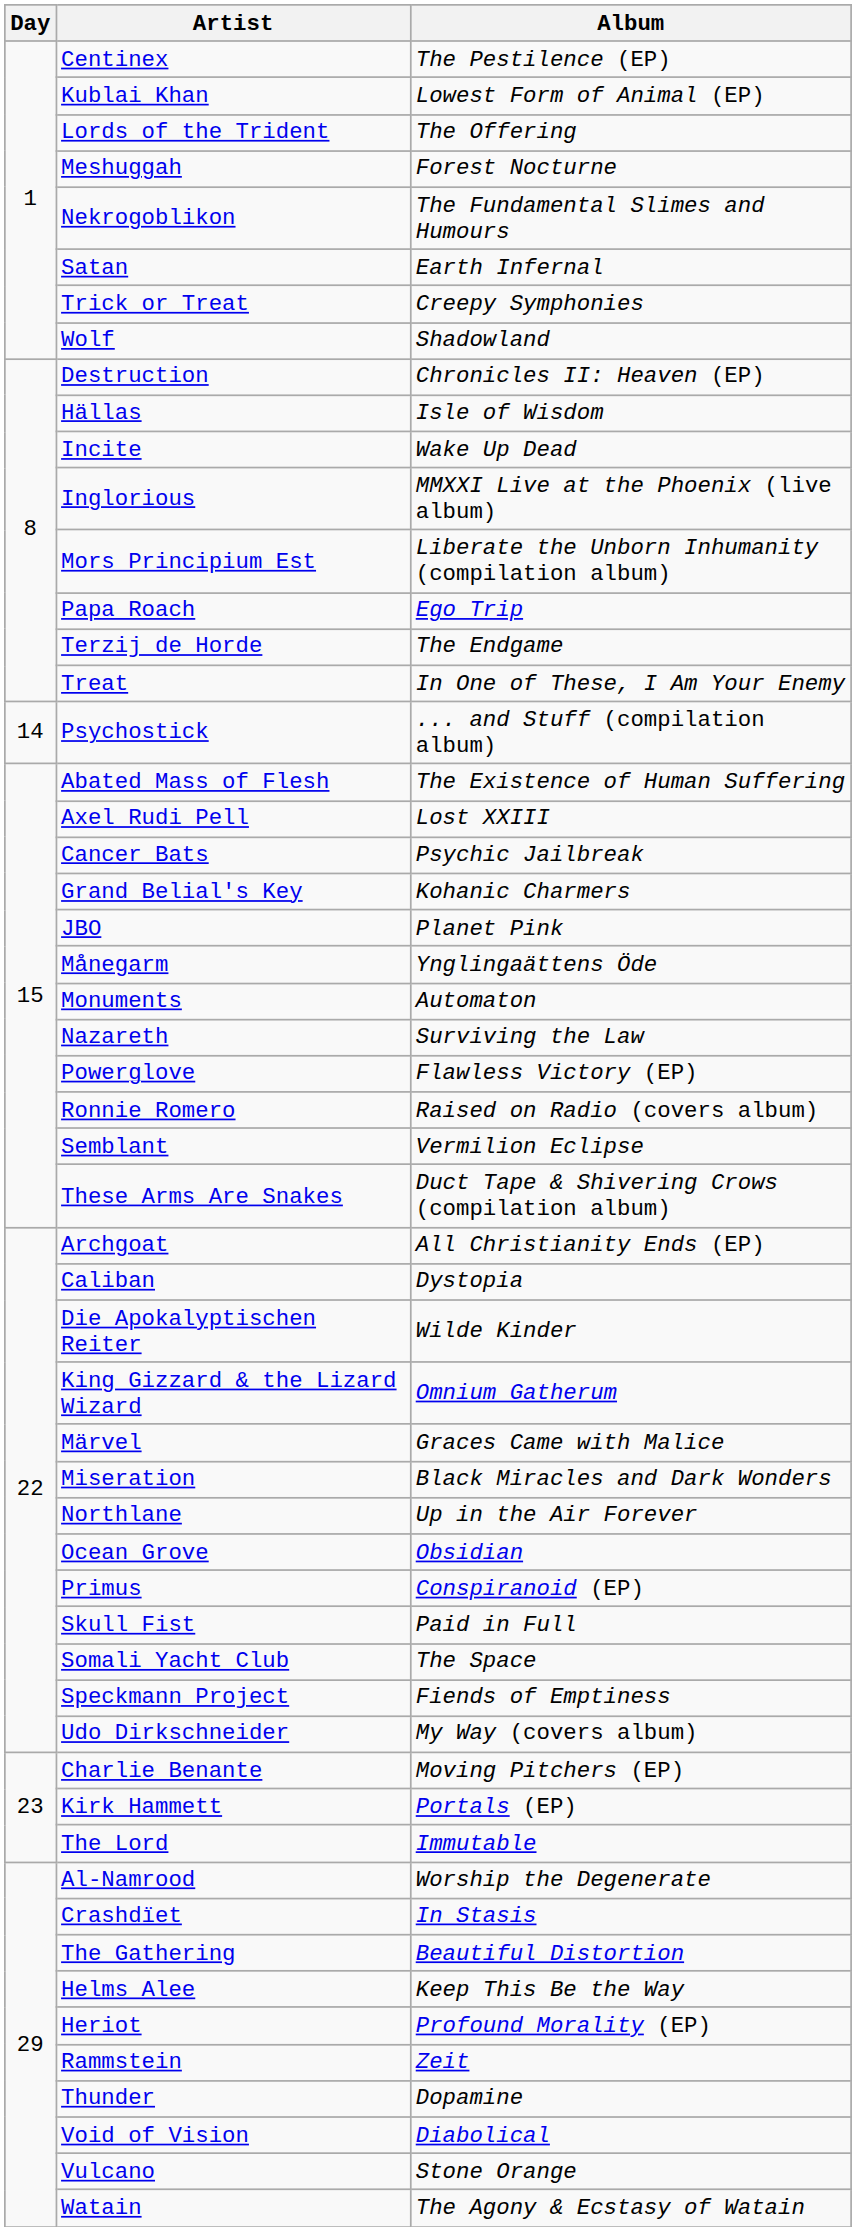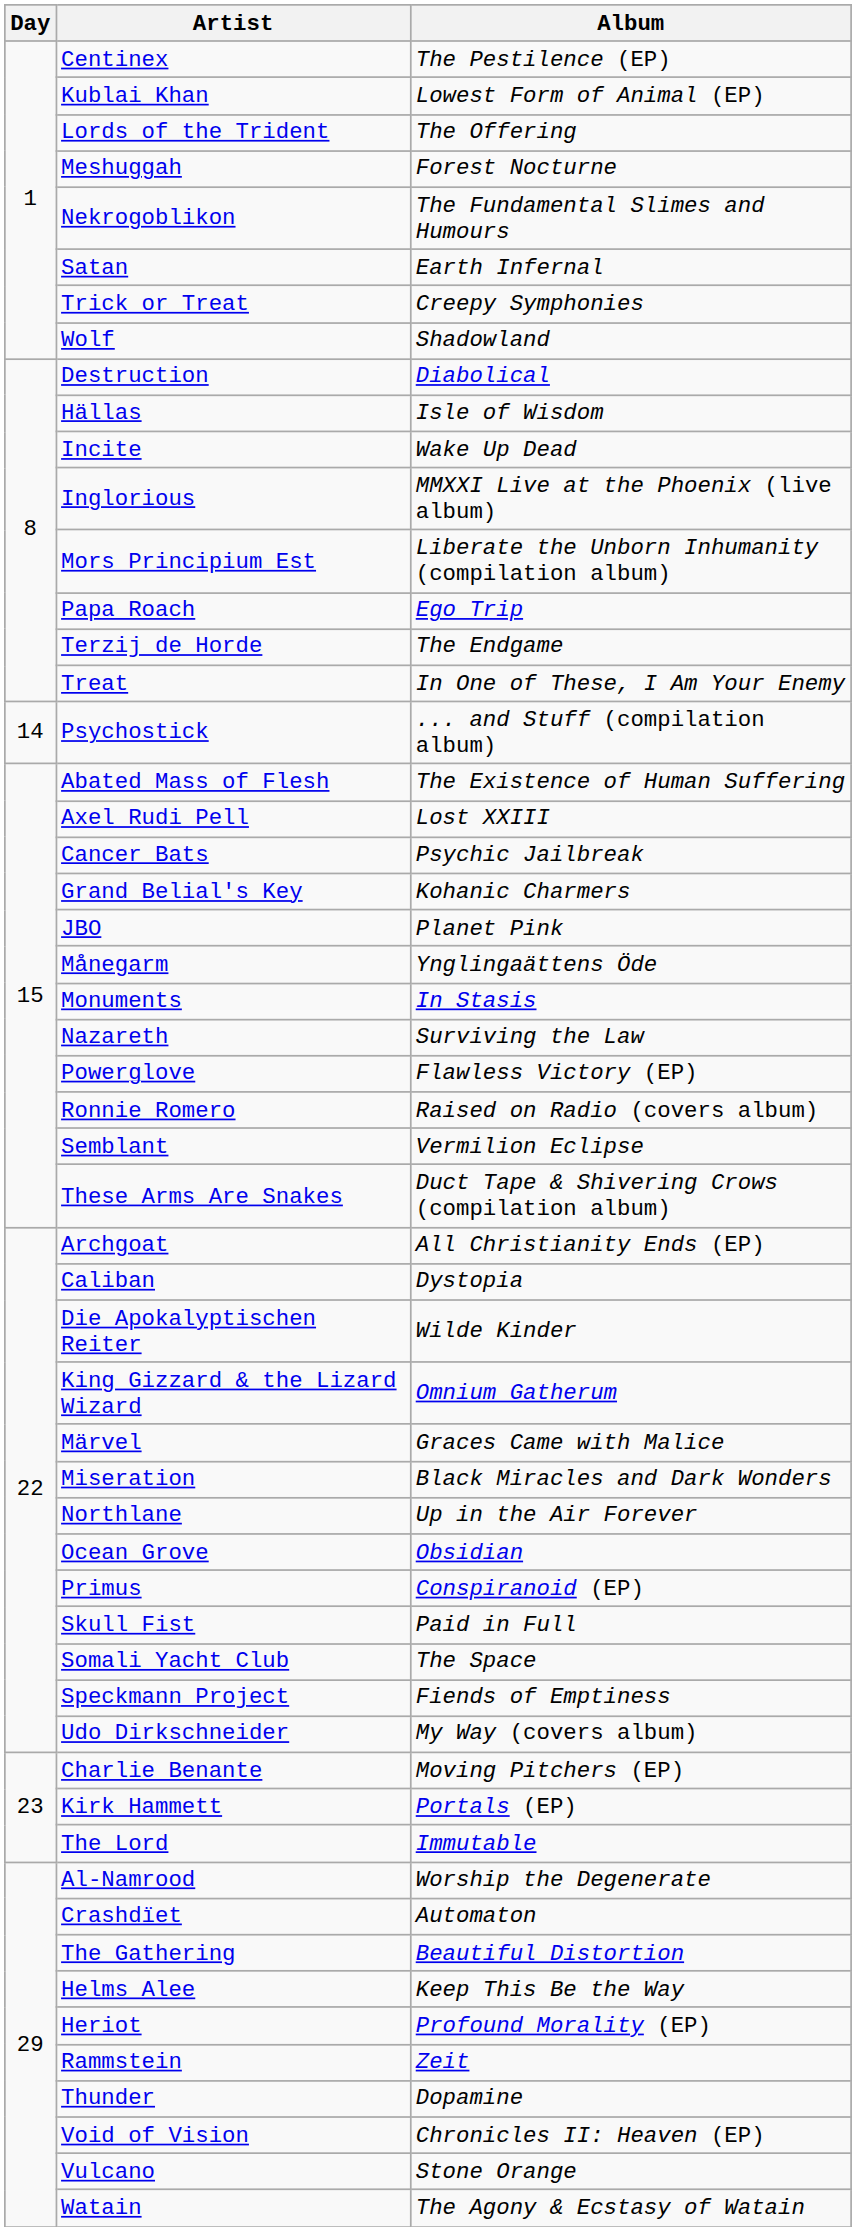Destruction | Album: Chronicles II: Heaven (EP) -> Diabolical
Monuments | Album: Automaton -> In Stasis
Crashdïet | Album: In Stasis -> Automaton
Void of Vision | Album: Diabolical -> Chronicles II: Heaven (EP)
